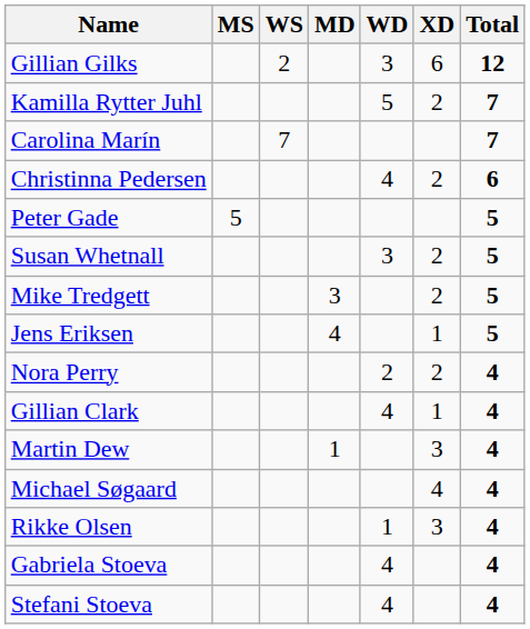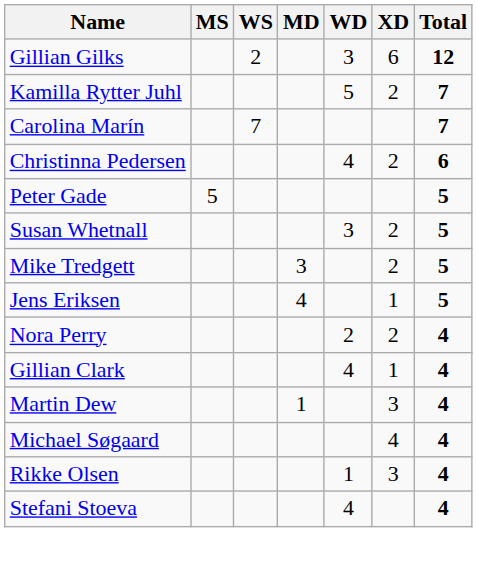- row: Gabriela Stoeva | 4 | 4
